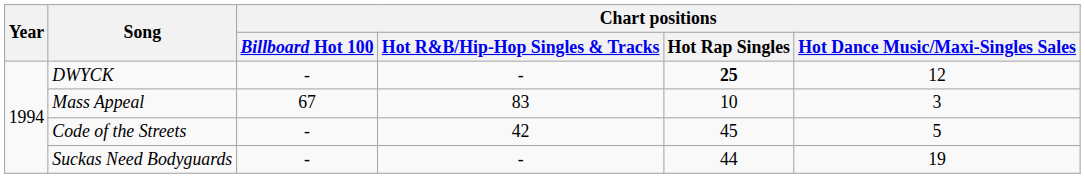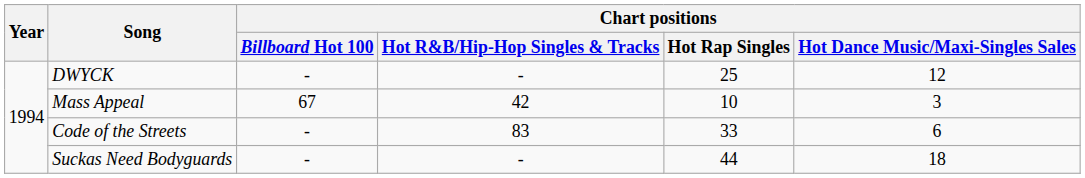DWYCK | Chart positions / Hot Rap Singles: bold -> normal
Mass Appeal | Chart positions / Hot R&B/Hip-Hop Singles & Tracks: 83 -> 42
Code of the Streets | Chart positions / Hot R&B/Hip-Hop Singles & Tracks: 42 -> 83
Code of the Streets | Chart positions / Hot Rap Singles: 45 -> 33
Code of the Streets | Chart positions / Hot Dance Music/Maxi-Singles Sales: 5 -> 6
Suckas Need Bodyguards | Chart positions / Hot Dance Music/Maxi-Singles Sales: 19 -> 18
